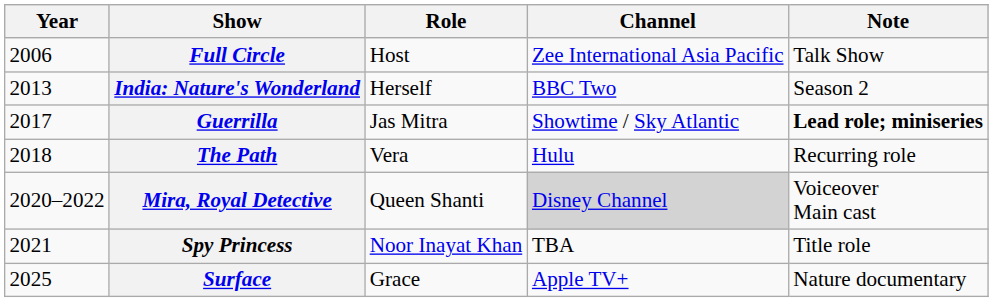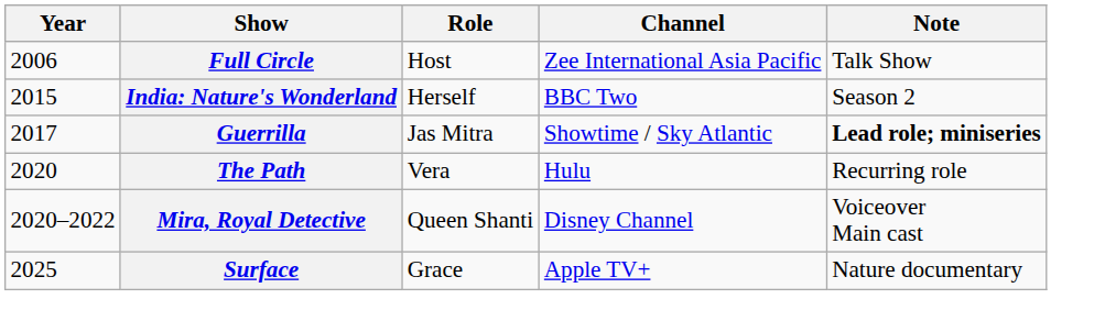India: Nature's Wonderland | Year: 2013 -> 2015
The Path | Year: 2018 -> 2020
Mira, Royal Detective | Channel: lightgrey background -> no background
- row: 2021 | Spy Princess | Noor Inayat Khan | TBA | Title role
